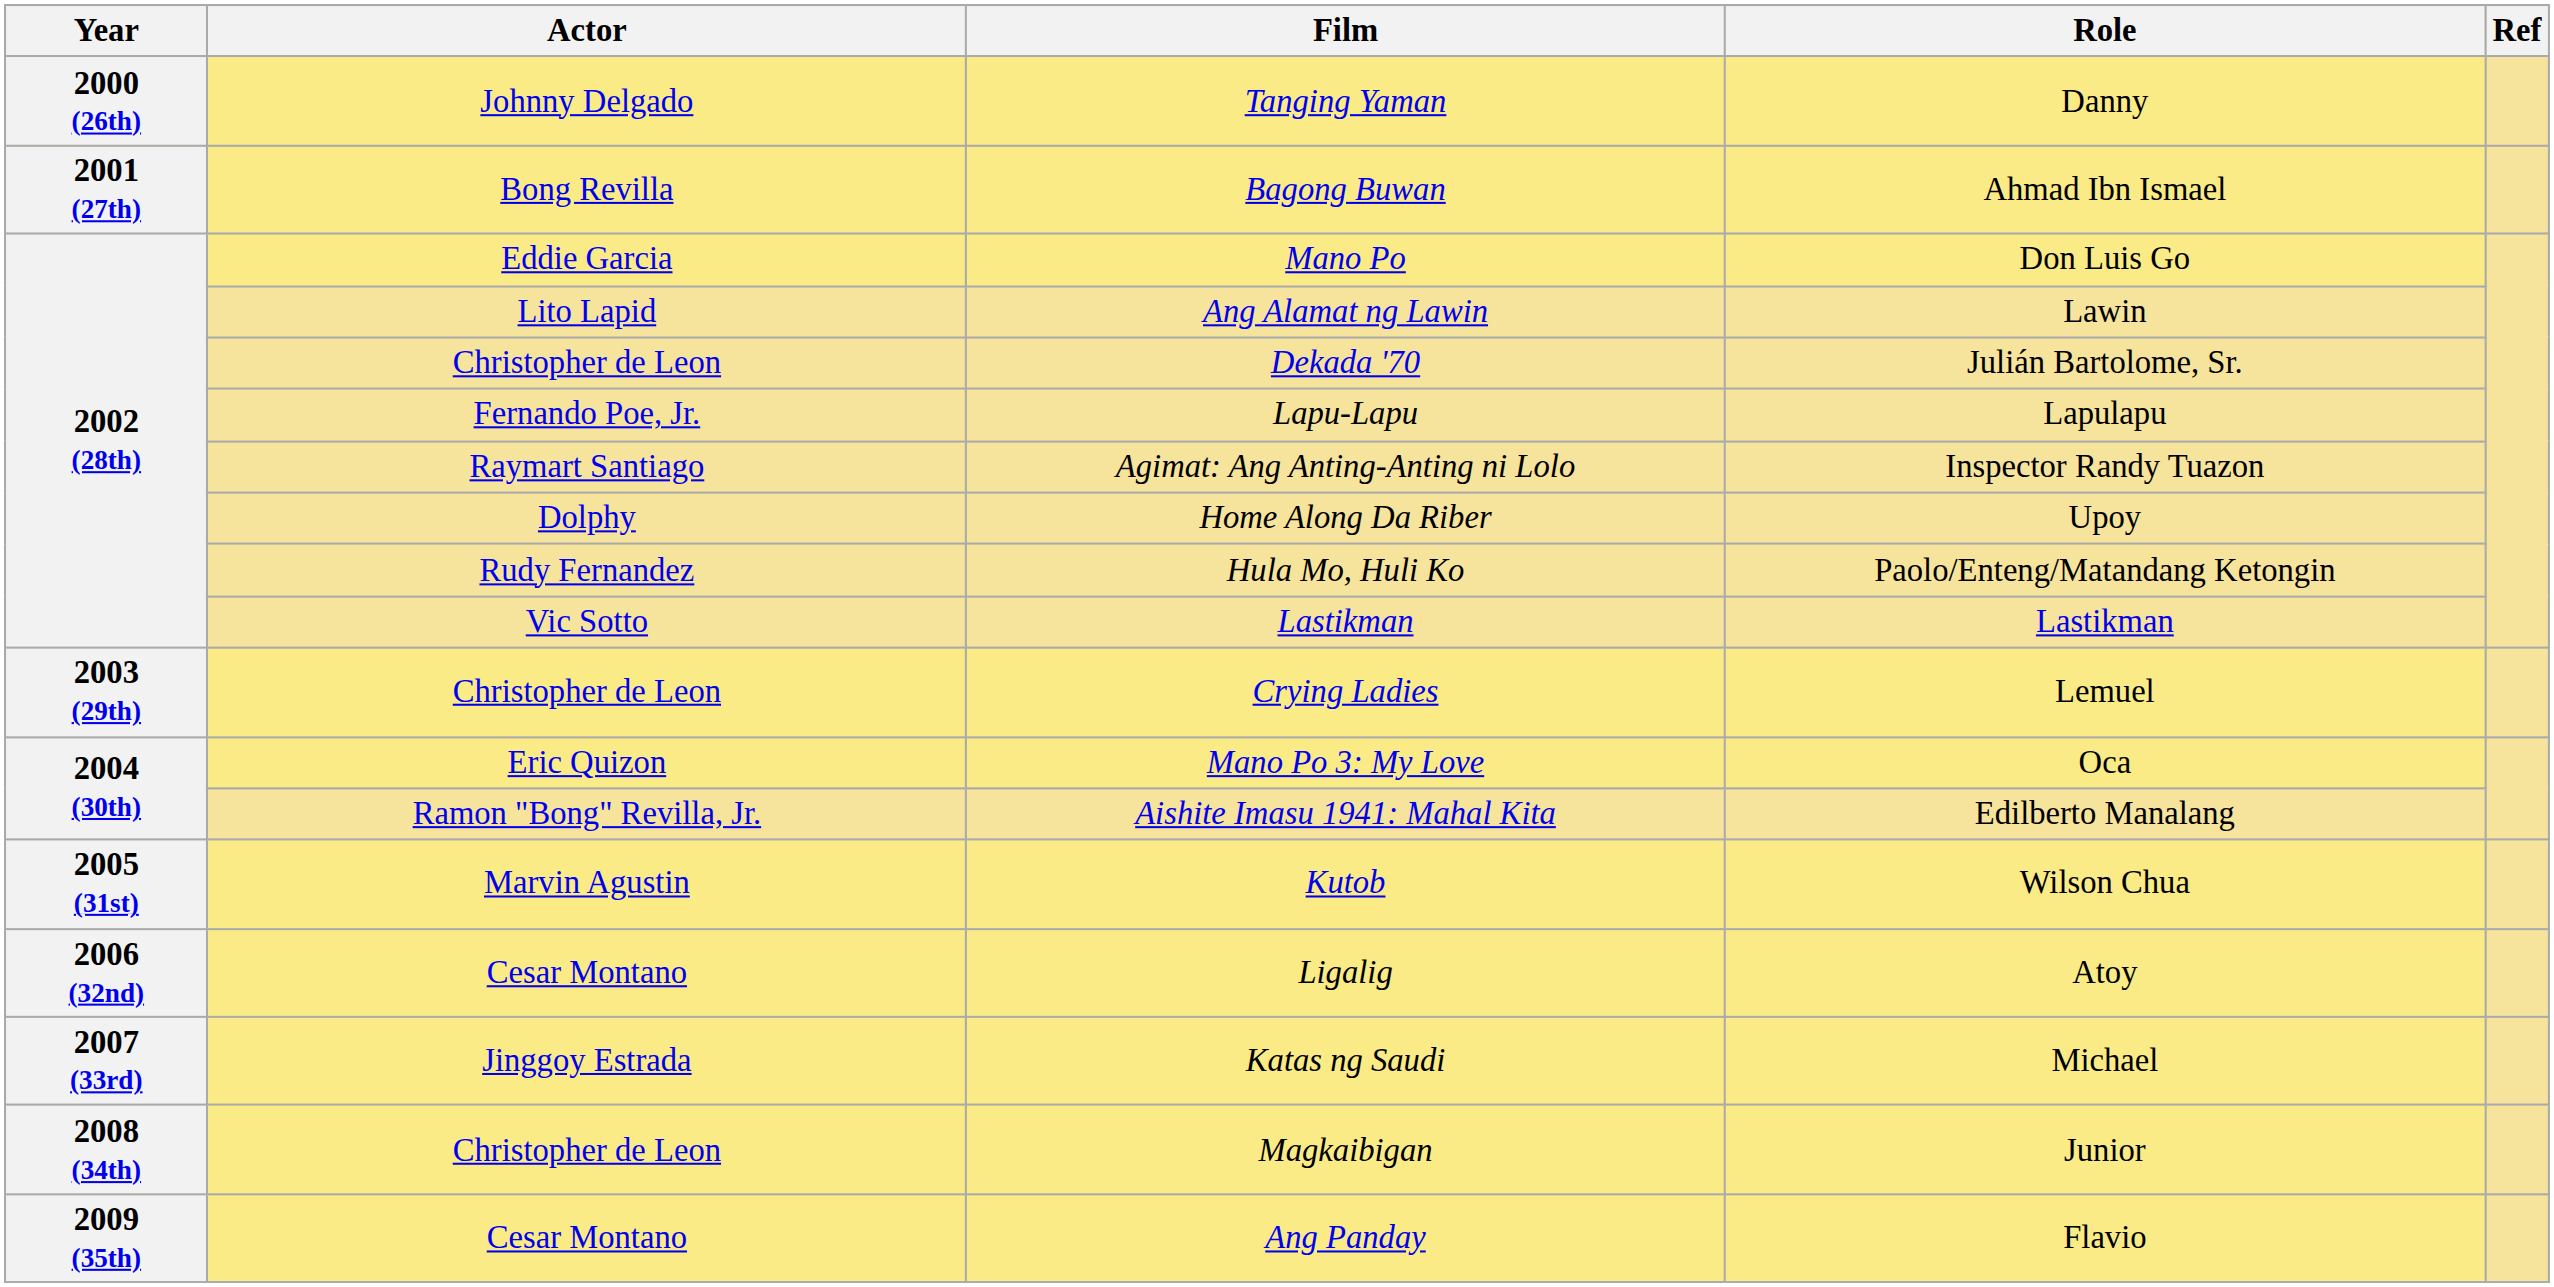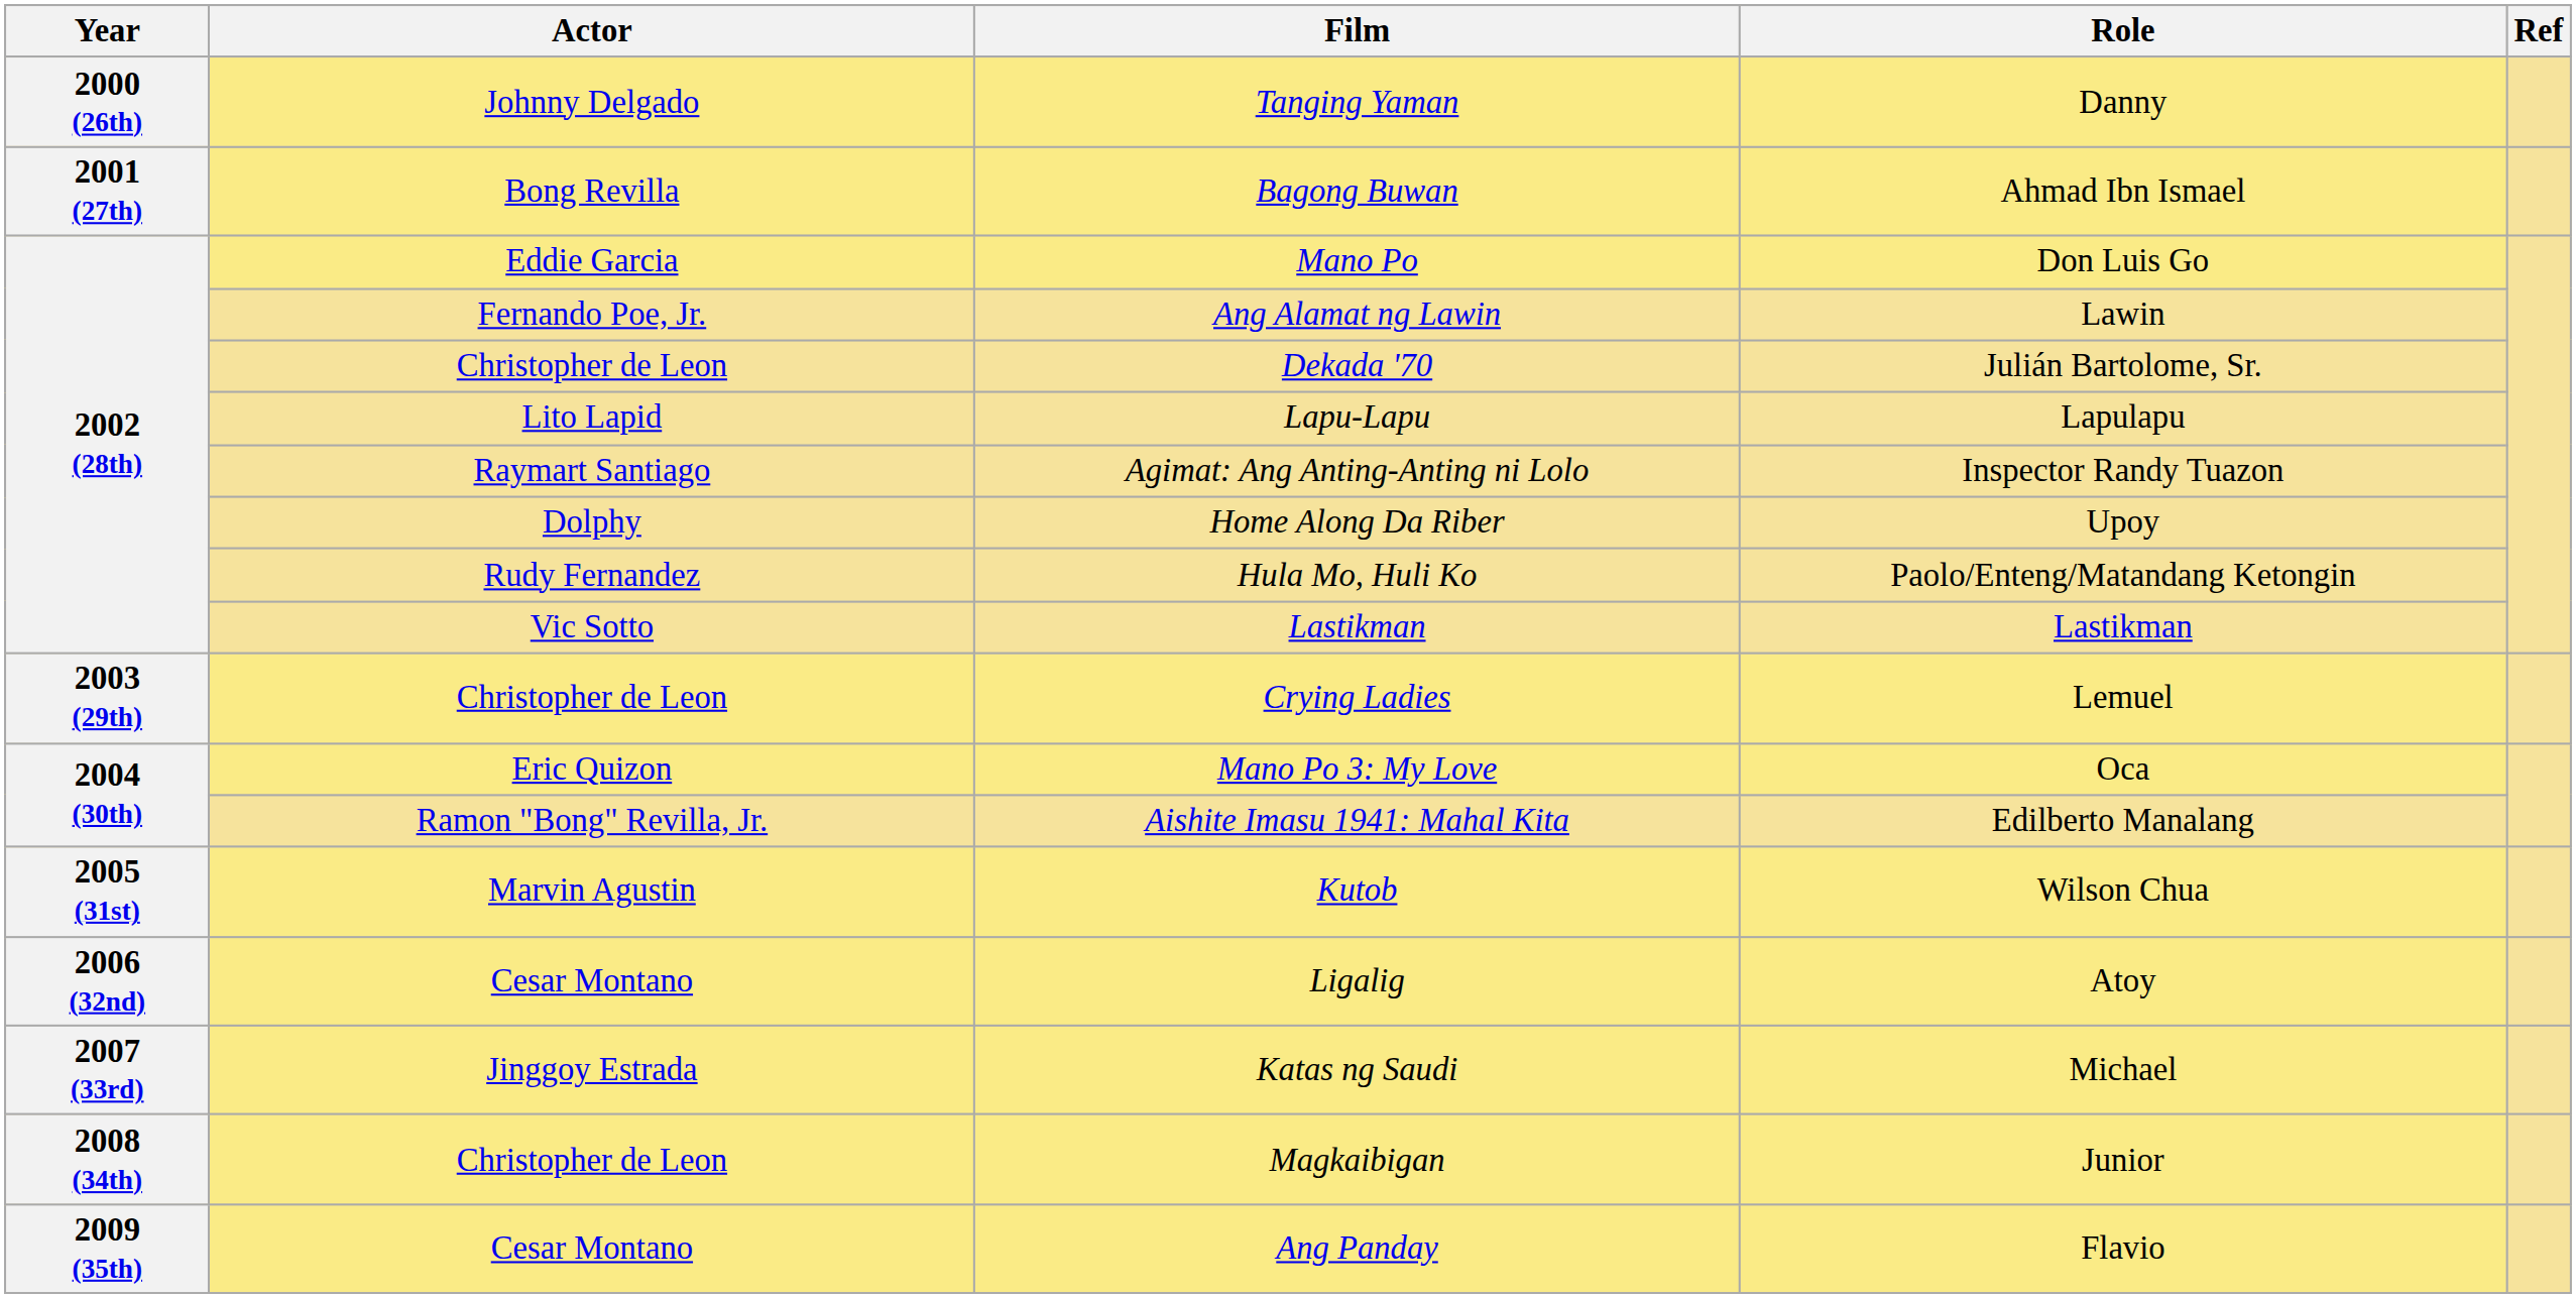Ang Alamat ng Lawin | Actor: Lito Lapid -> Fernando Poe, Jr.
Lapu-Lapu | Actor: Fernando Poe, Jr. -> Lito Lapid
